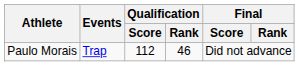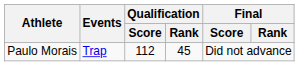Paulo Morais | Qualification / Rank: 46 -> 45
